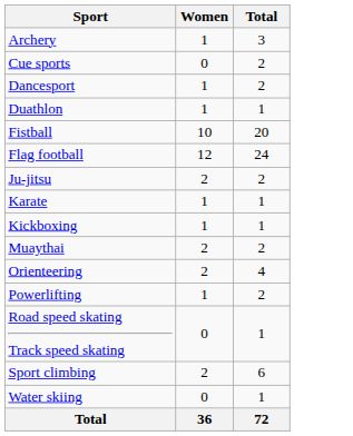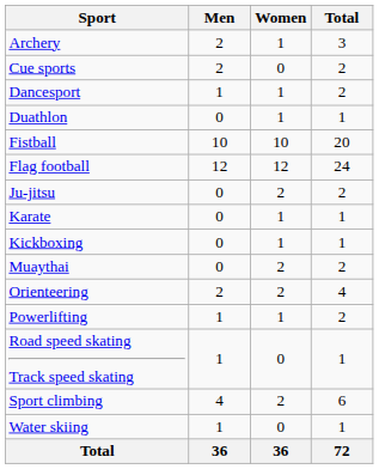+ column: Men | 2 | 2 | 1 | 0 | 10 | 12 | 0 | 0 | 0 | 0 | 2 | 1 | 1 | 4 | 1 | 36
